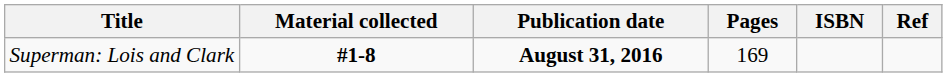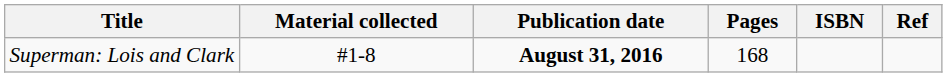Superman: Lois and Clark | Material collected: bold -> normal
Superman: Lois and Clark | Pages: 169 -> 168
